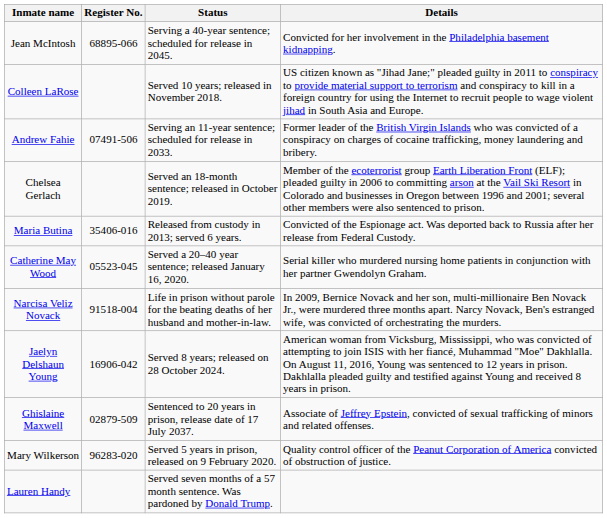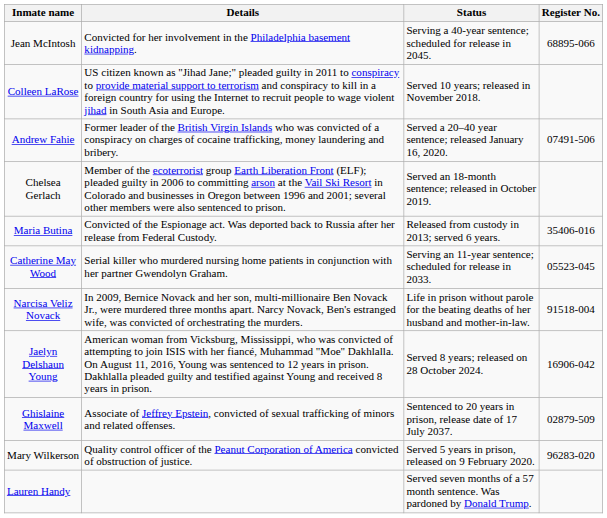columns swapped: Register No. <-> Details
Andrew Fahie | Status: Serving an 11-year sentence; scheduled for release in 2033. -> Served a 20–40 year sentence; released January 16, 2020.
Catherine May Wood | Status: Served a 20–40 year sentence; released January 16, 2020. -> Serving an 11-year sentence; scheduled for release in 2033.
